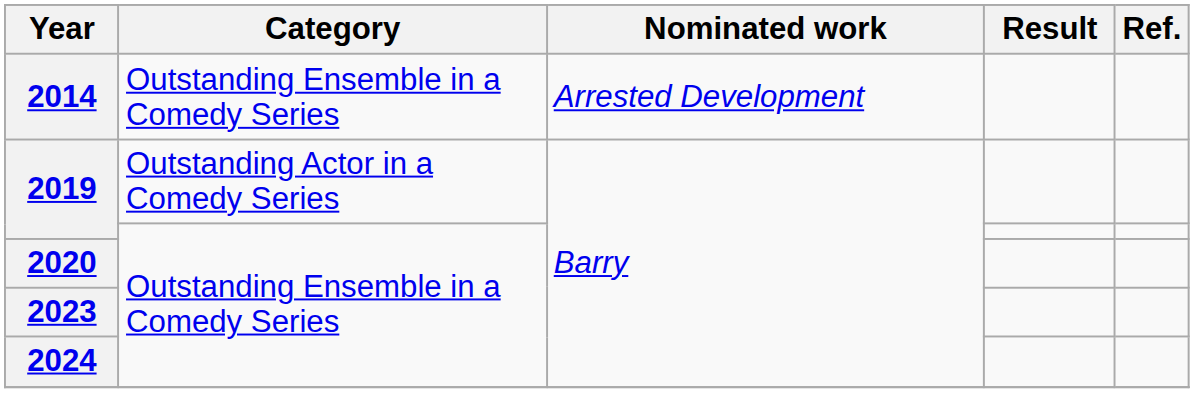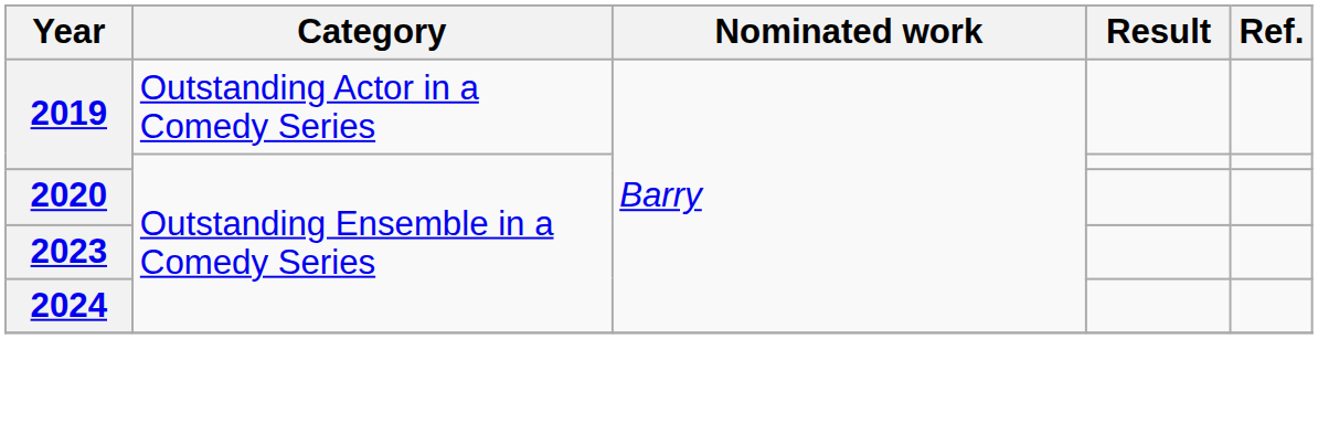- row: 2014 | Outstanding Ensemble in a Comedy Series | Arrested Development
